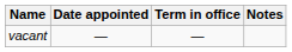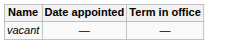- column: Notes
